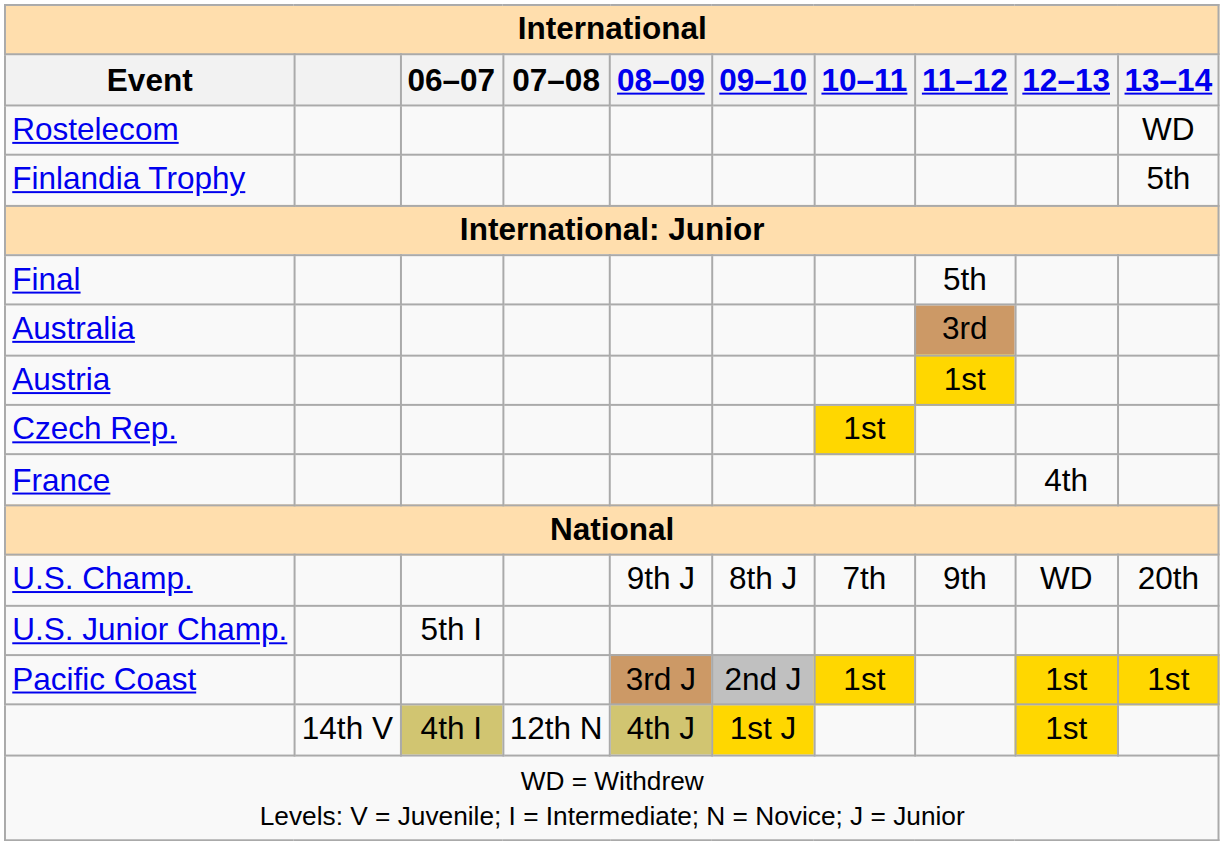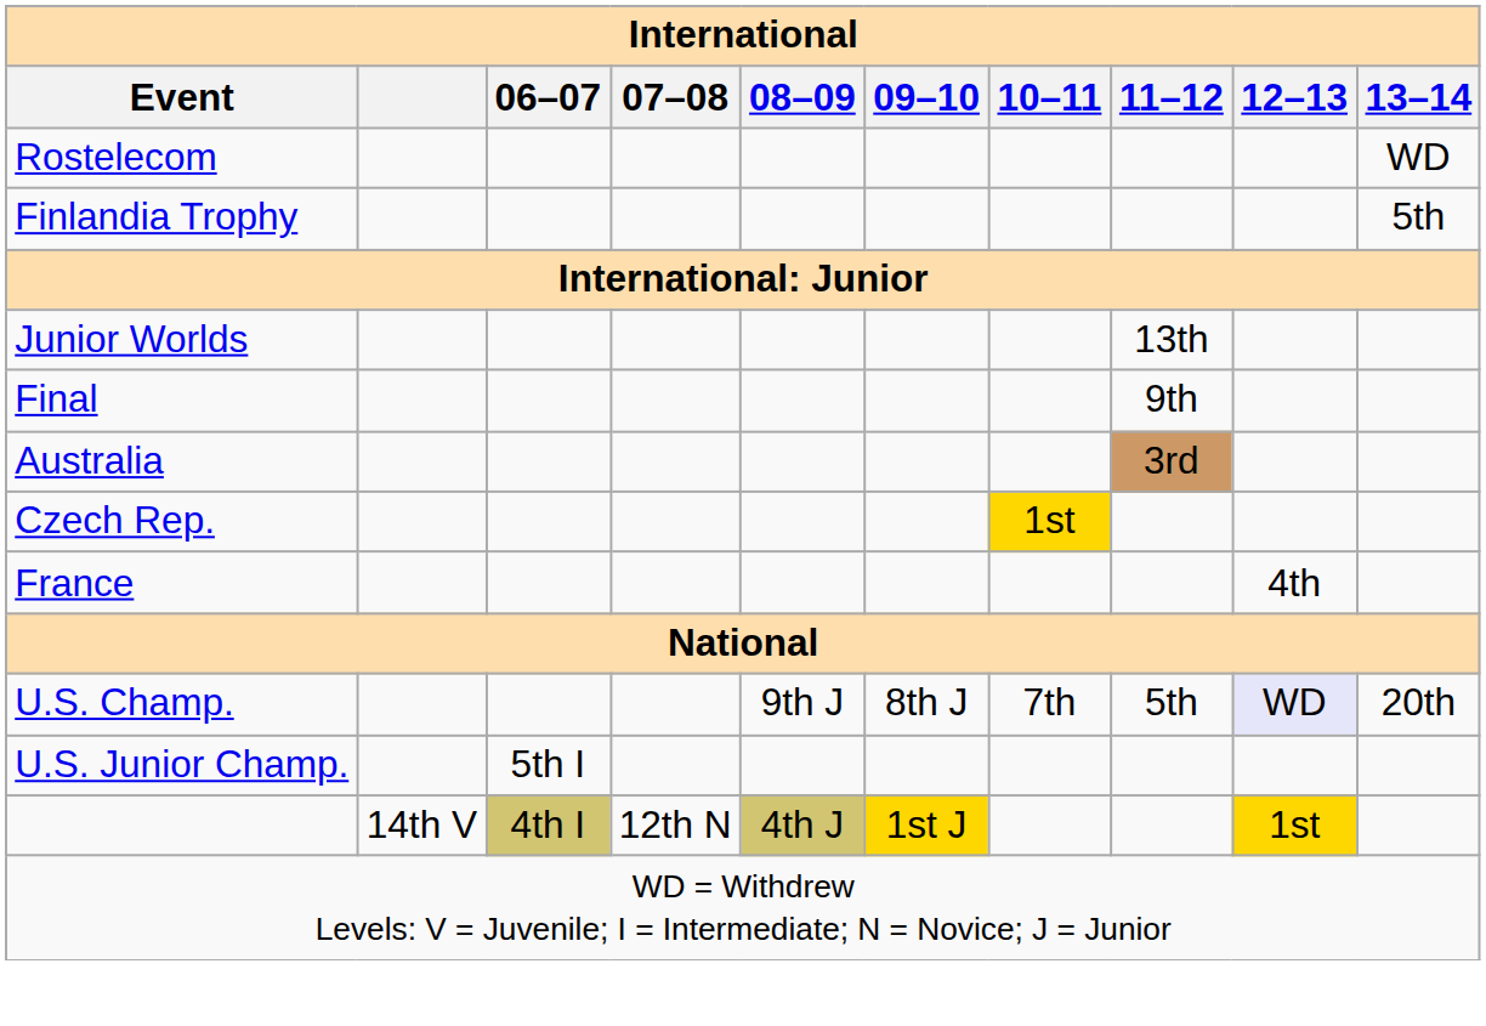+ row: Junior Worlds | 13th
Final | 11–12: 5th -> 9th
- row: Austria | 1st
U.S. Champ. | 11–12: 9th -> 5th
U.S. Champ. | 12–13: no background -> lavender background
- row: Pacific Coast | 3rd J | 2nd J | 1st | 1st | 1st
